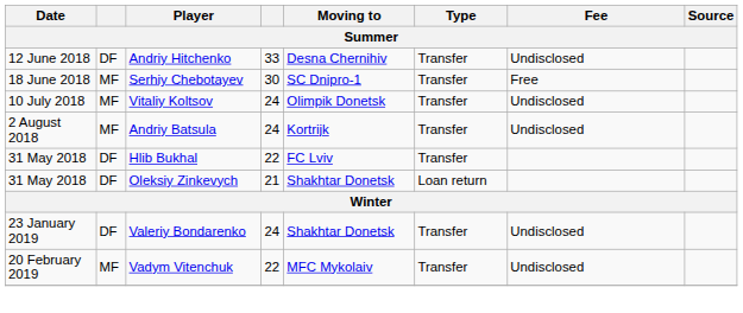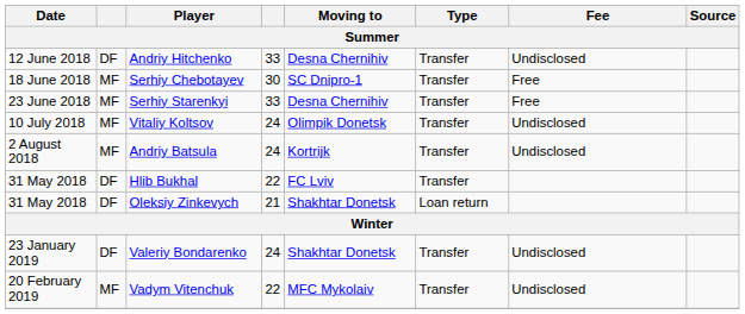+ row: 23 June 2018 | MF | Serhiy Starenkyi | 33 | Desna Chernihiv | Transfer | Free
